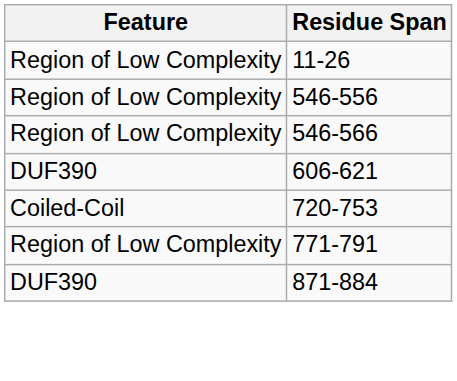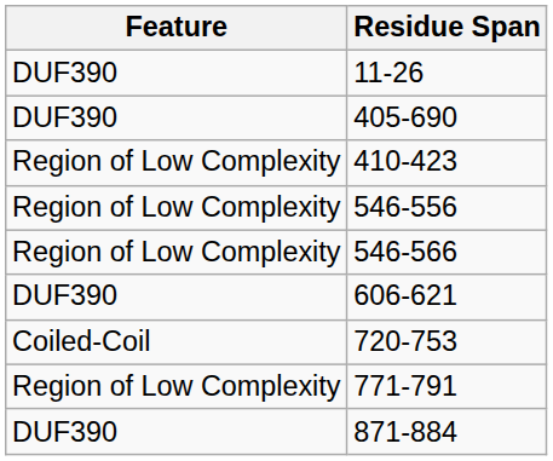11-26 | Feature: Region of Low Complexity -> DUF390
+ row: DUF390 | 405-690
+ row: Region of Low Complexity | 410-423
